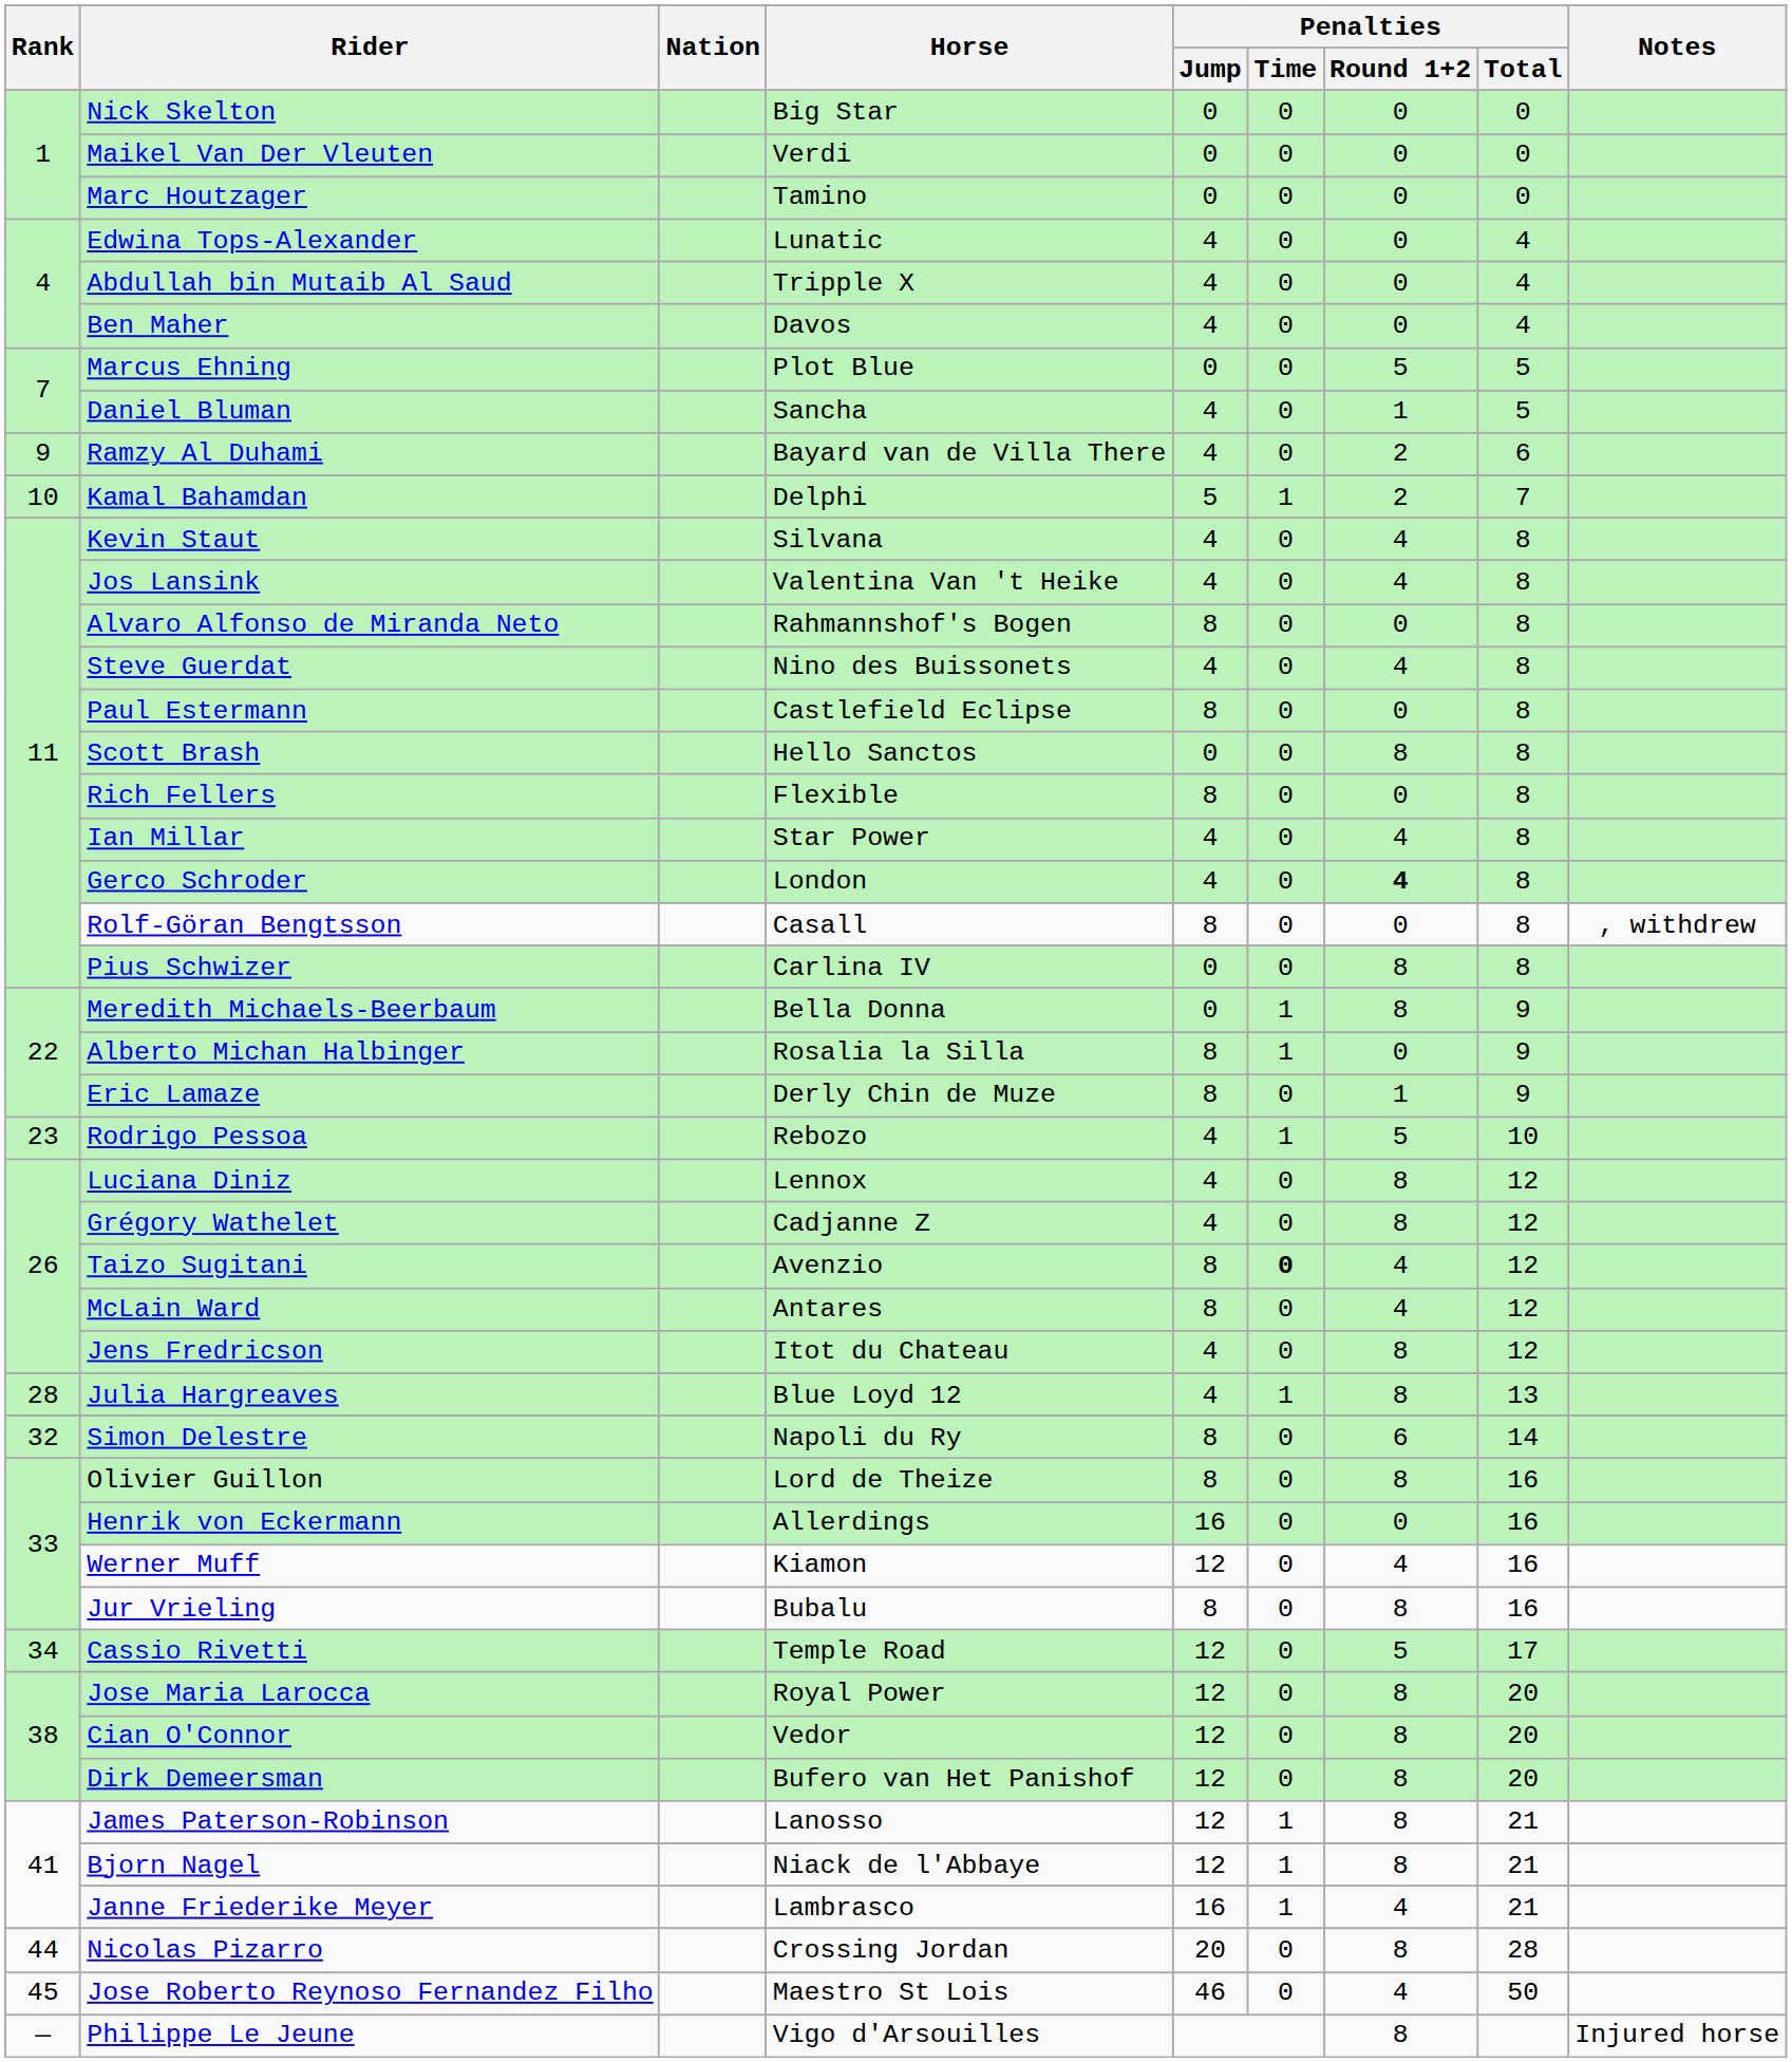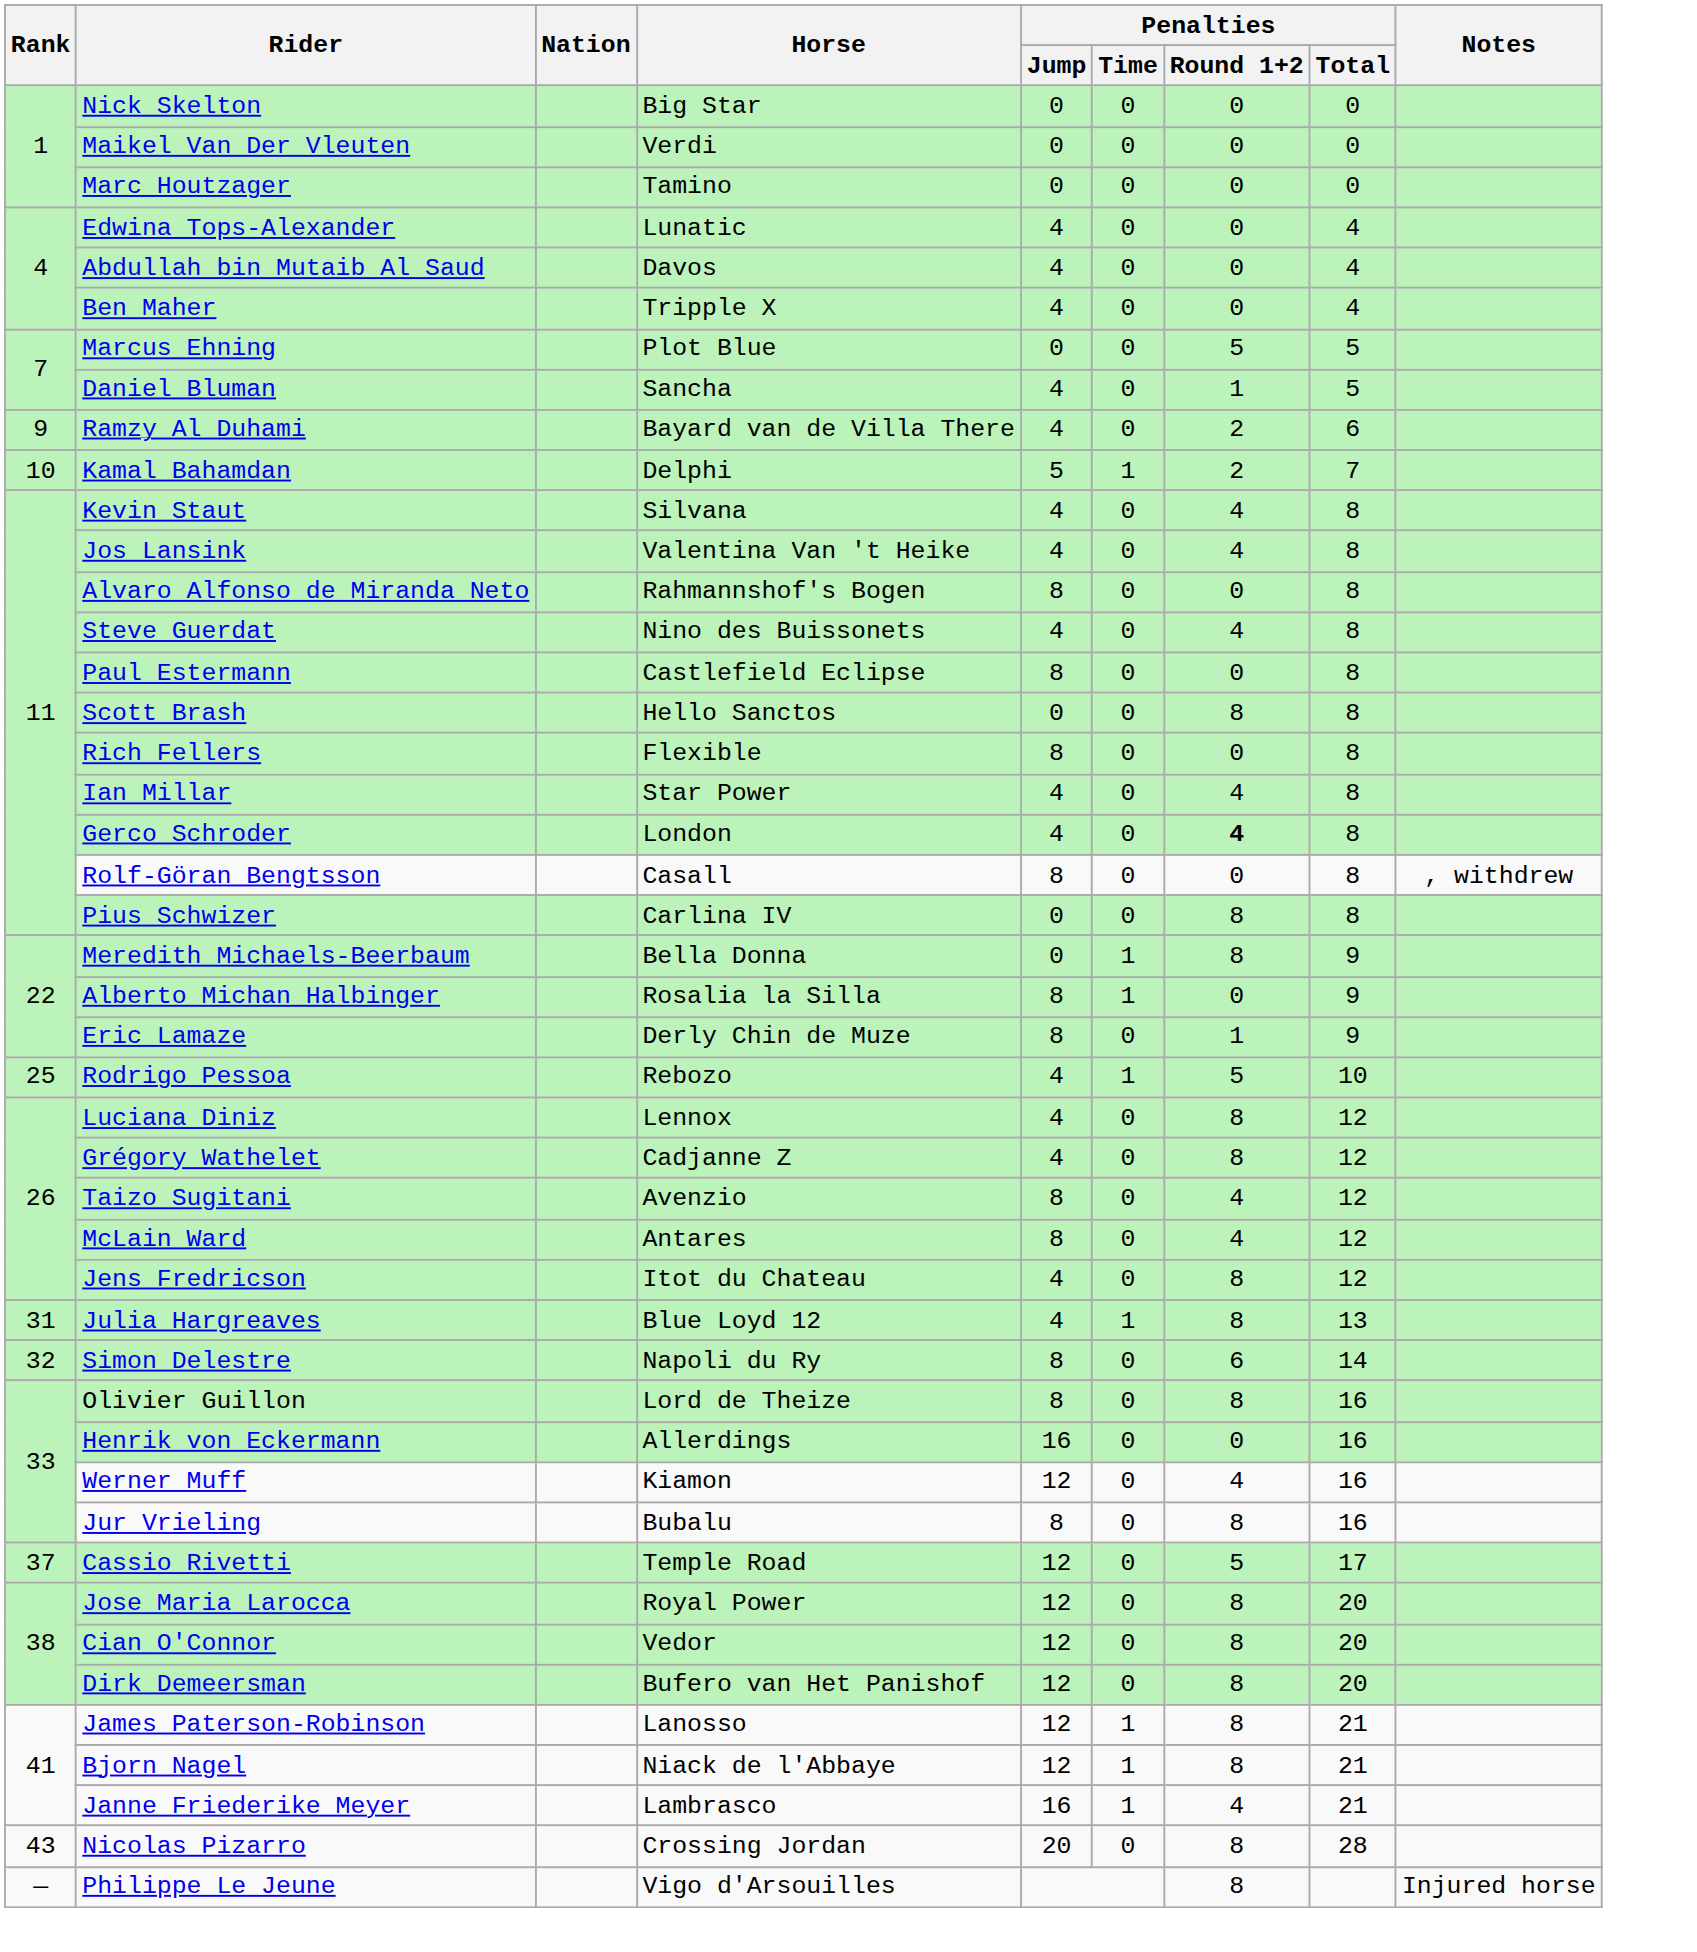Abdullah bin Mutaib Al Saud | Horse: Tripple X -> Davos
Ben Maher | Horse: Davos -> Tripple X
Rodrigo Pessoa | Rank: 23 -> 25
Taizo Sugitani | Penalties / Time: bold -> normal
Julia Hargreaves | Rank: 28 -> 31
Cassio Rivetti | Rank: 34 -> 37
Nicolas Pizarro | Rank: 44 -> 43
- row: 45 | Jose Roberto Reynoso Fernandez Filho | Maestro St Lois | 46 | 0 | 4 | 50
